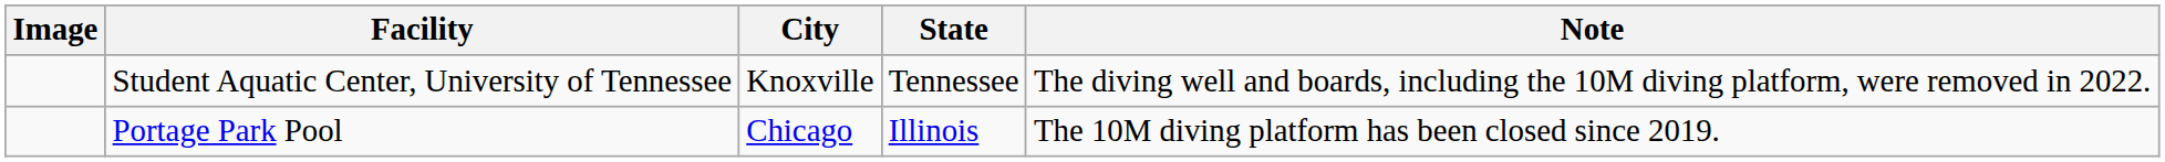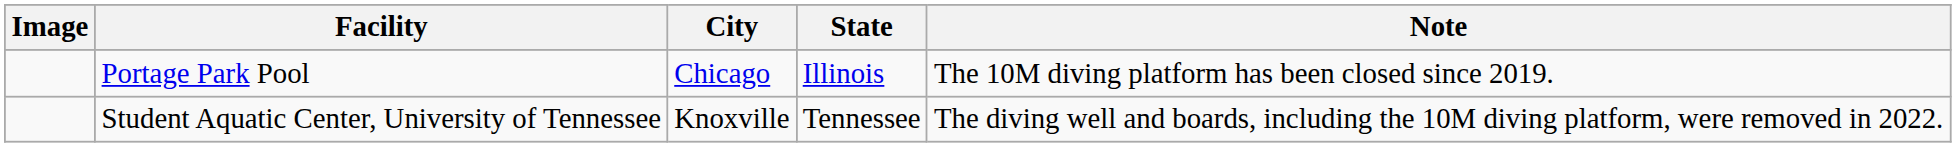rows swapped: Student Aquatic Center, University of Tennessee <-> Portage Park Pool
